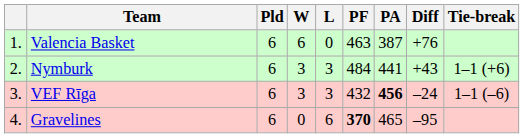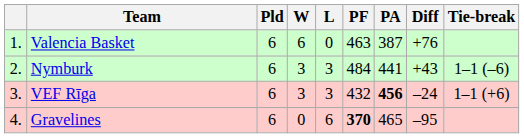Nymburk | Tie-break: 1–1 (+6) -> 1–1 (–6)
VEF Rīga | Tie-break: 1–1 (–6) -> 1–1 (+6)
